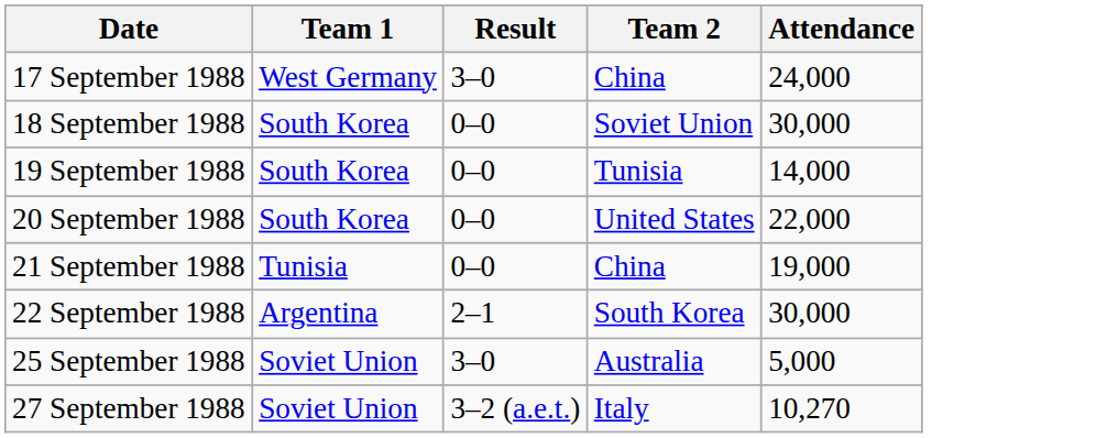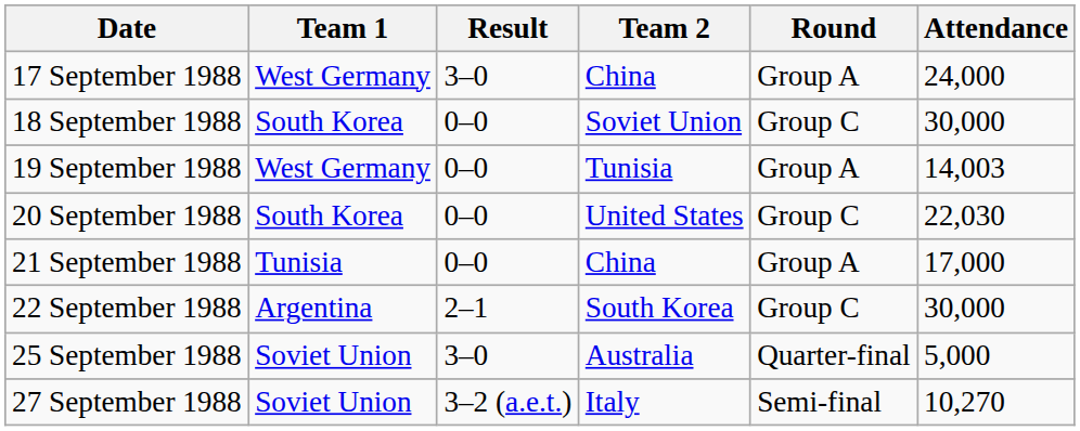+ column: Round | Group A | Group C | Group A | Group C | Group A | Group C | Quarter-final | Semi-final
19 September 1988 | Team 1: South Korea -> West Germany
19 September 1988 | Attendance: 14,000 -> 14,003
20 September 1988 | Attendance: 22,000 -> 22,030
21 September 1988 | Attendance: 19,000 -> 17,000
